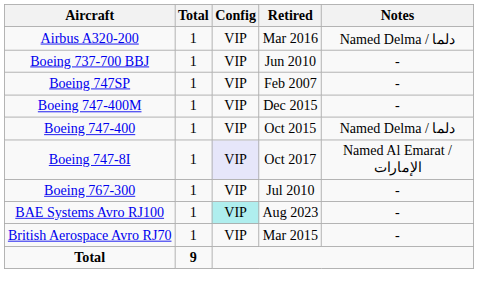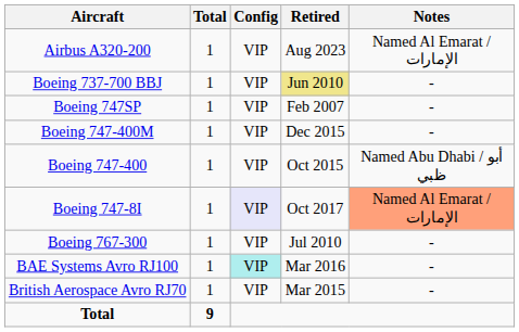Airbus A320-200 | Retired: Mar 2016 -> Aug 2023
Airbus A320-200 | Notes: Named Delma / دلما -> Named Al Emarat / الإمارات
Boeing 737-700 BBJ | Retired: no background -> khaki background
Boeing 747-400 | Notes: Named Delma / دلما -> Named Abu Dhabi / أبو ظبي
Boeing 747-8I | Notes: no background -> lightsalmon background
BAE Systems Avro RJ100 | Retired: Aug 2023 -> Mar 2016
